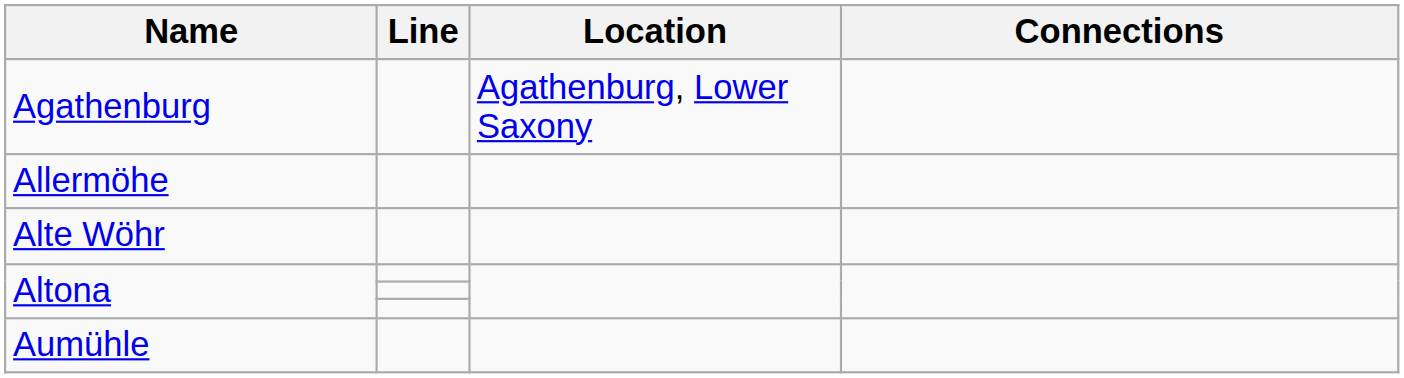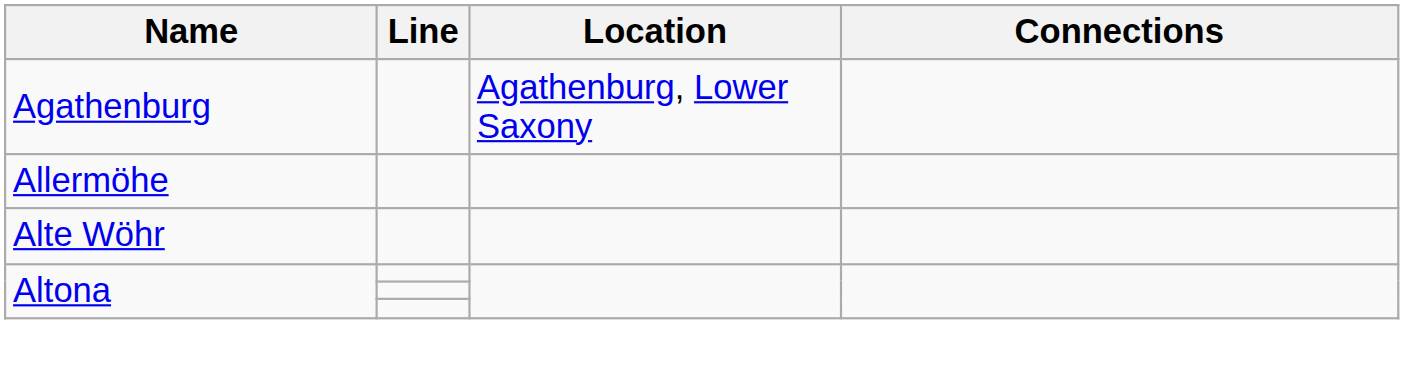- row: Aumühle
